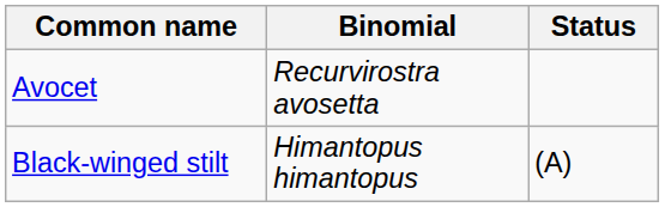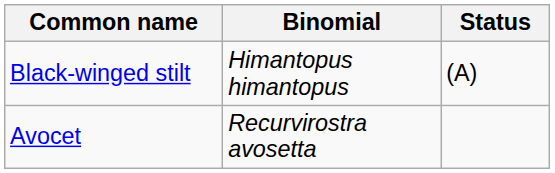rows swapped: Black-winged stilt <-> Avocet
